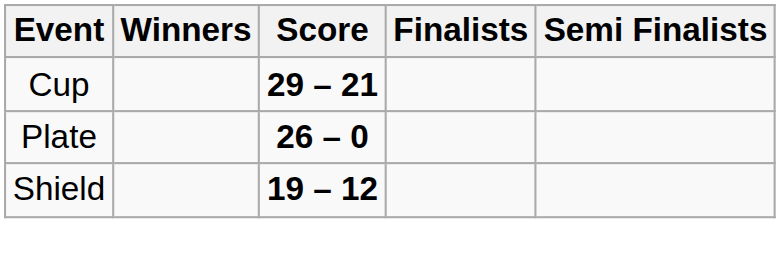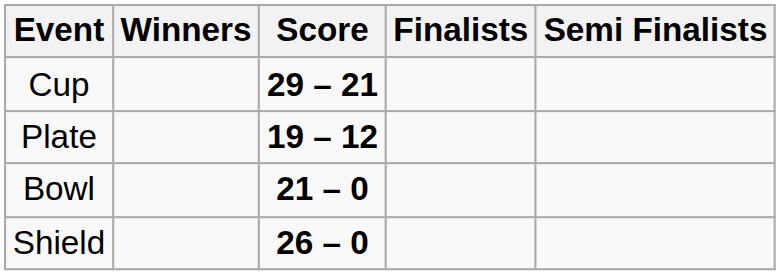Plate | Score: 26 – 0 -> 19 – 12
+ row: Bowl | 21 – 0
Shield | Score: 19 – 12 -> 26 – 0
